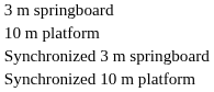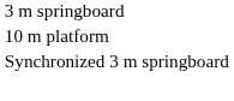- row: Synchronized 10 m platform
